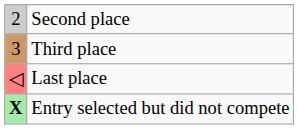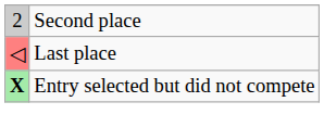- row: 3 | Third place
